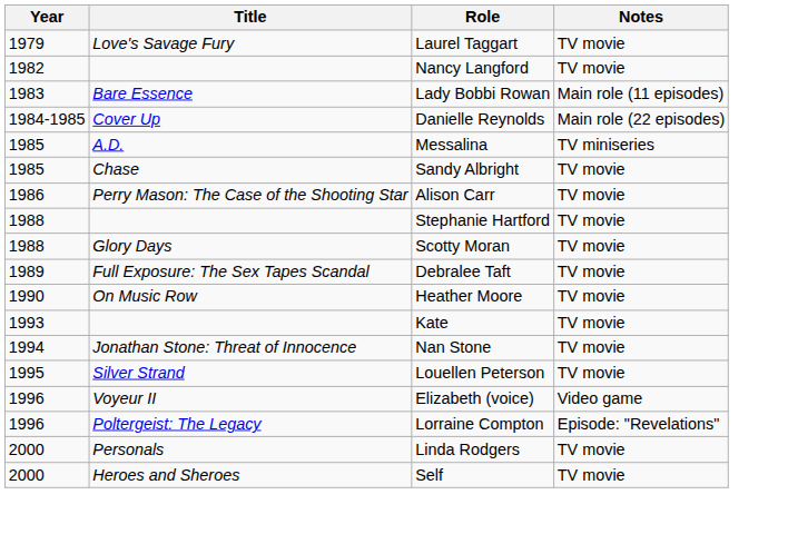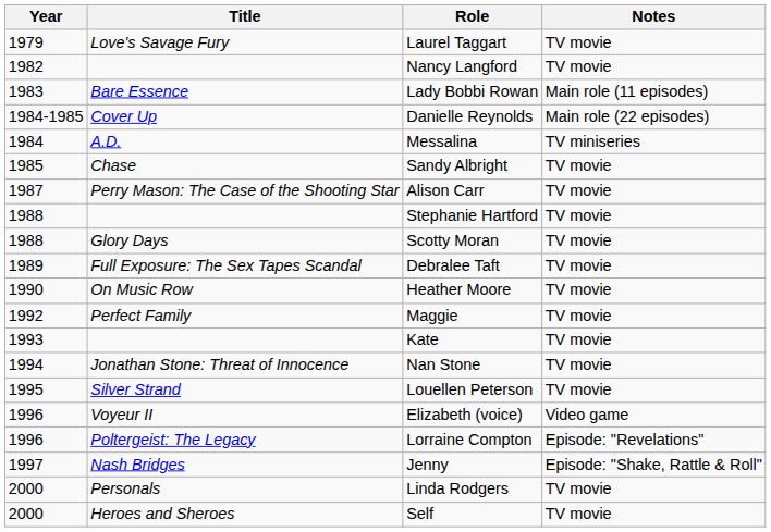Messalina | Year: 1985 -> 1984
Alison Carr | Year: 1986 -> 1987
+ row: 1992 | Perfect Family | Maggie | TV movie
+ row: 1997 | Nash Bridges | Jenny | Episode: "Shake, Rattle & Roll"
